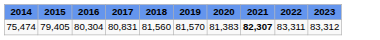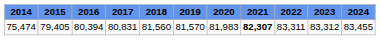+ column: 2024 | 83,455
75,474 | 2016: 80,304 -> 80,394
75,474 | 2020: 81,383 -> 81,983
